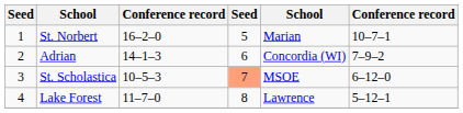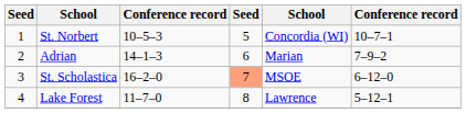St. Norbert | column 3: 16–2–0 -> 10–5–3
St. Norbert | column 5: Marian -> Concordia (WI)
Adrian | column 5: Concordia (WI) -> Marian
St. Scholastica | column 3: 10–5–3 -> 16–2–0
